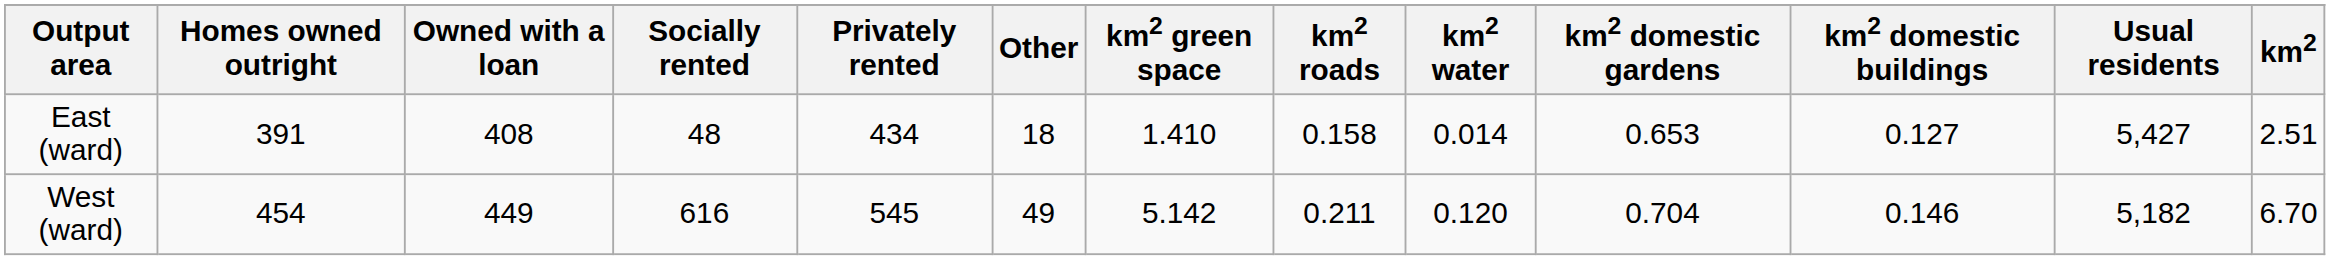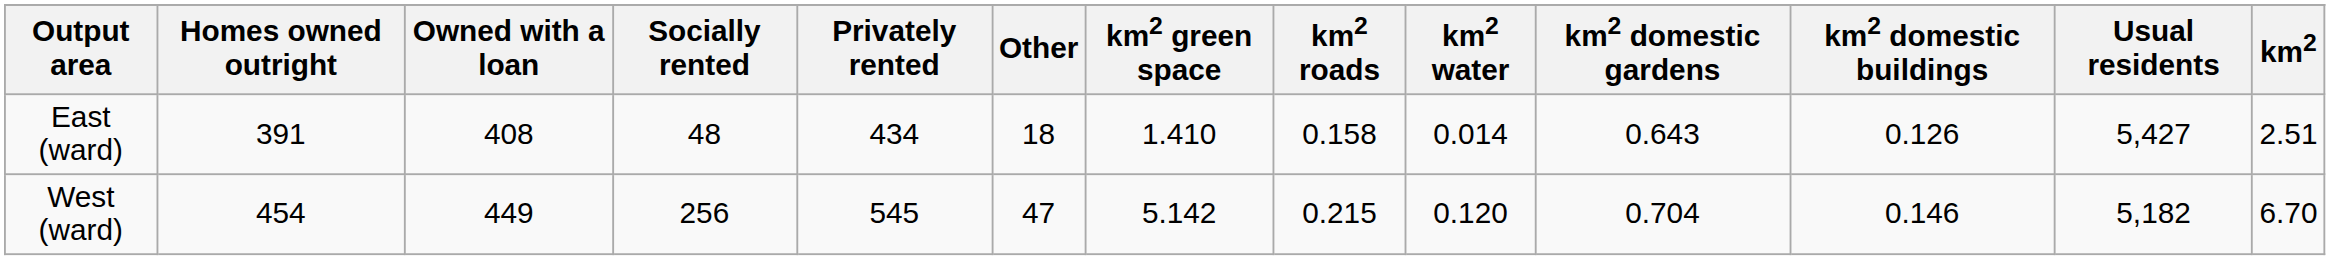East (ward) | km2 domestic gardens: 0.653 -> 0.643
East (ward) | km2 domestic buildings: 0.127 -> 0.126
West (ward) | Socially rented: 616 -> 256
West (ward) | Other: 49 -> 47
West (ward) | km2 roads: 0.211 -> 0.215
